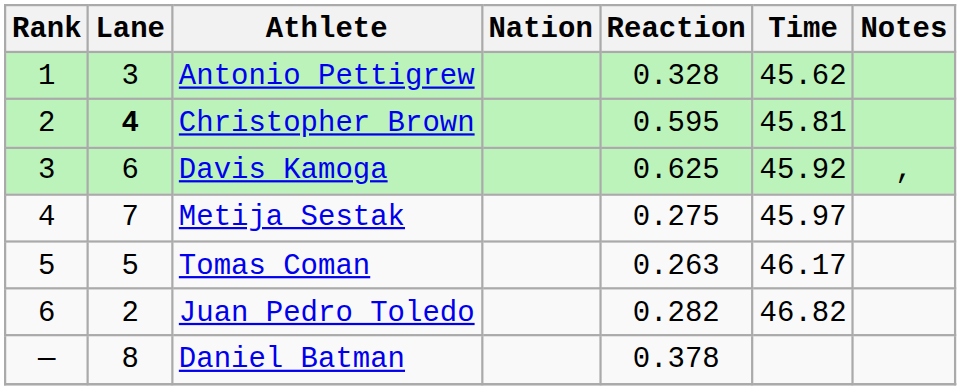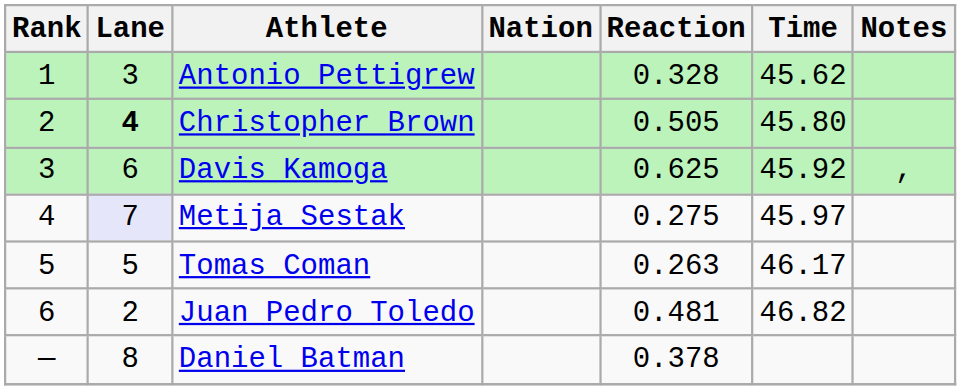Christopher Brown | Reaction: 0.595 -> 0.505
Christopher Brown | Time: 45.81 -> 45.80
Metija Sestak | Lane: no background -> lavender background
Juan Pedro Toledo | Reaction: 0.282 -> 0.481
